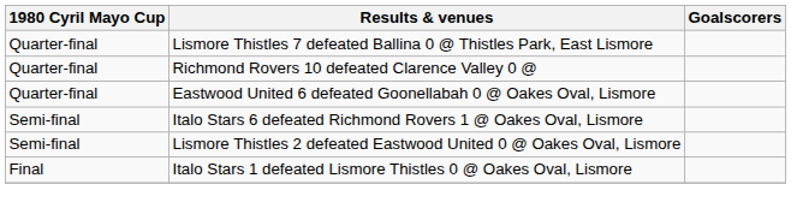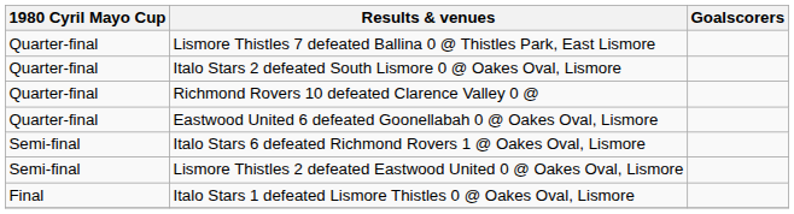+ row: Quarter-final | Italo Stars 2 defeated South Lismore 0 @ Oakes Oval, Lismore
